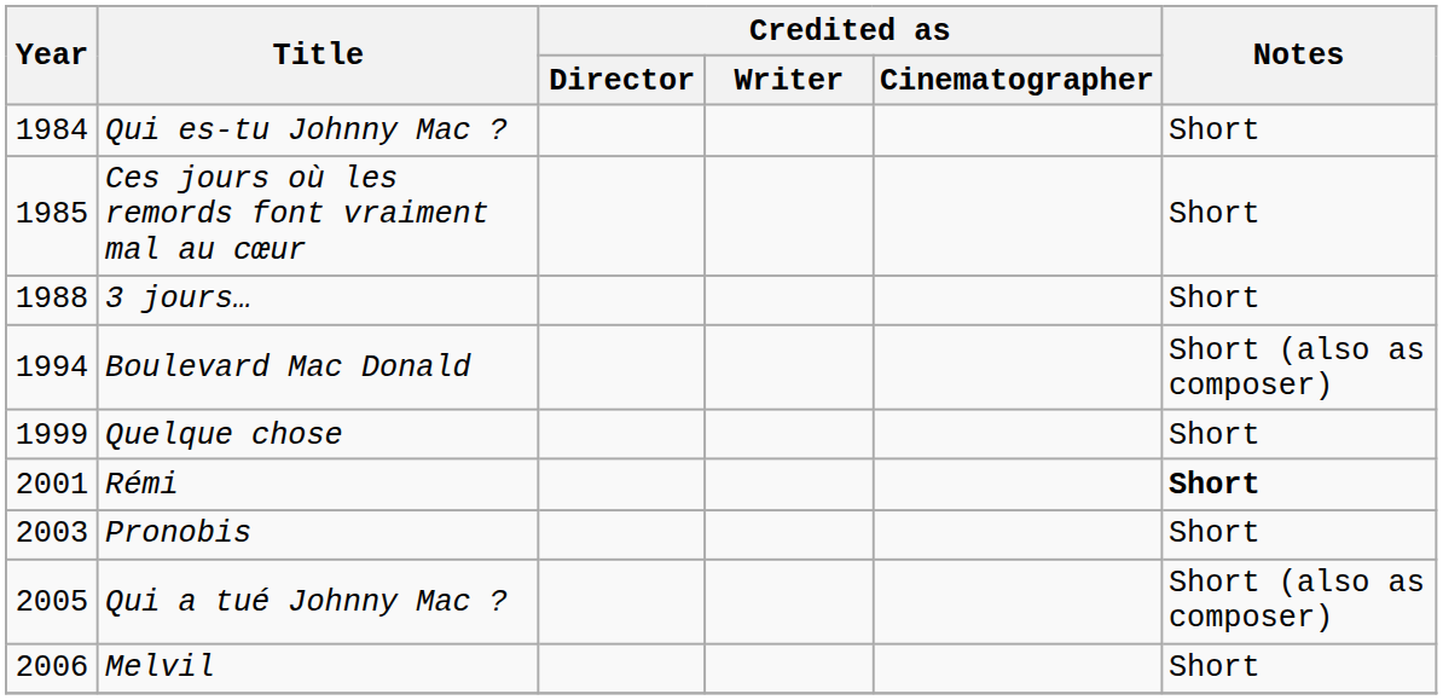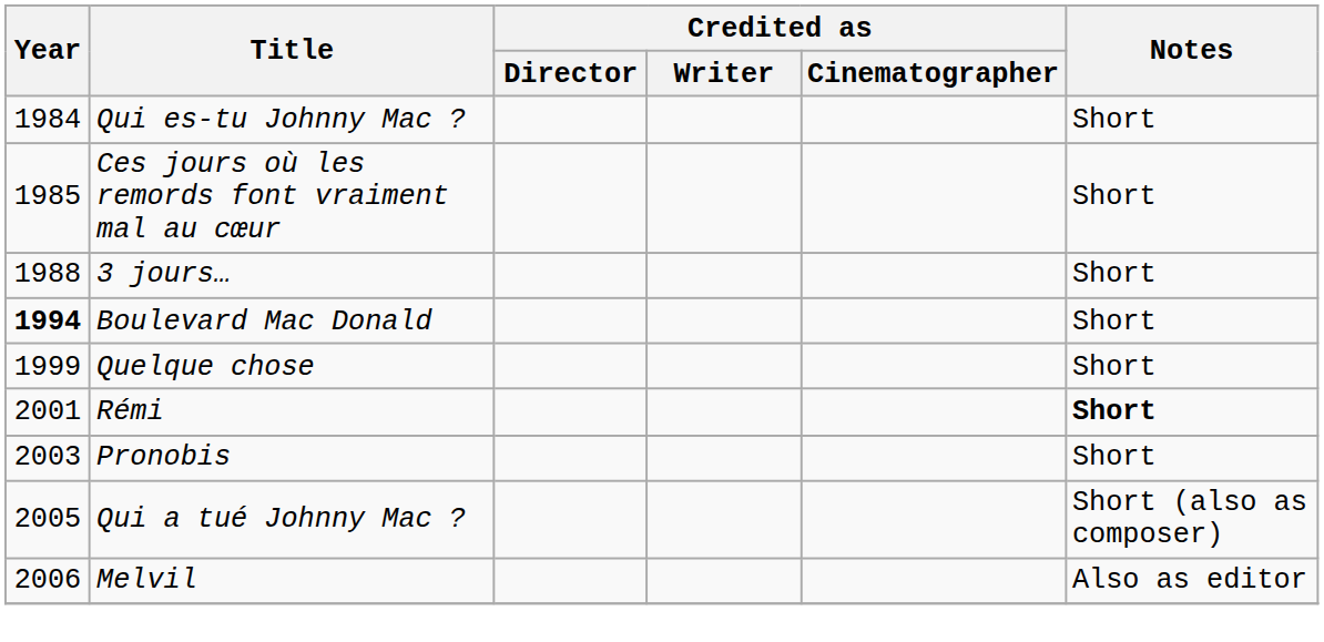Boulevard Mac Donald | Year: normal -> bold
Boulevard Mac Donald | Notes: Short (also as composer) -> Short
Melvil | Notes: Short -> Also as editor
